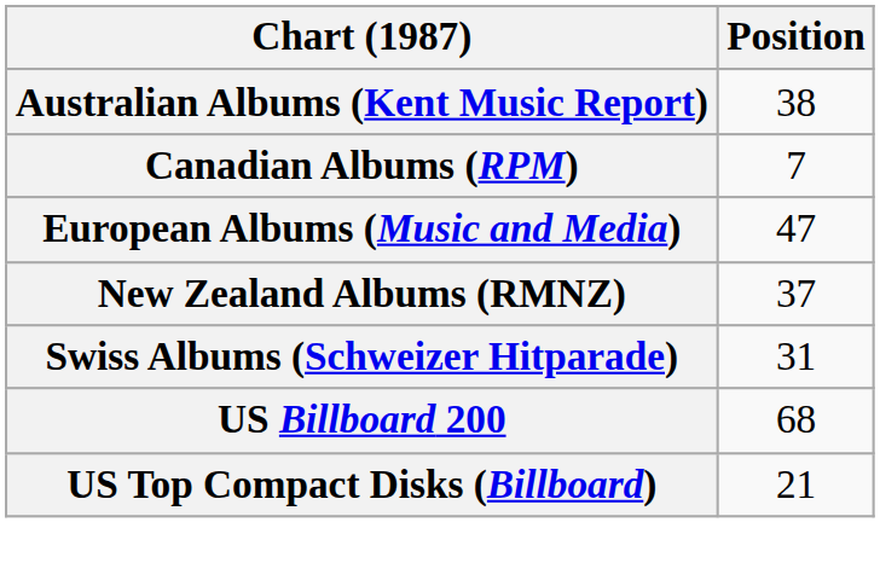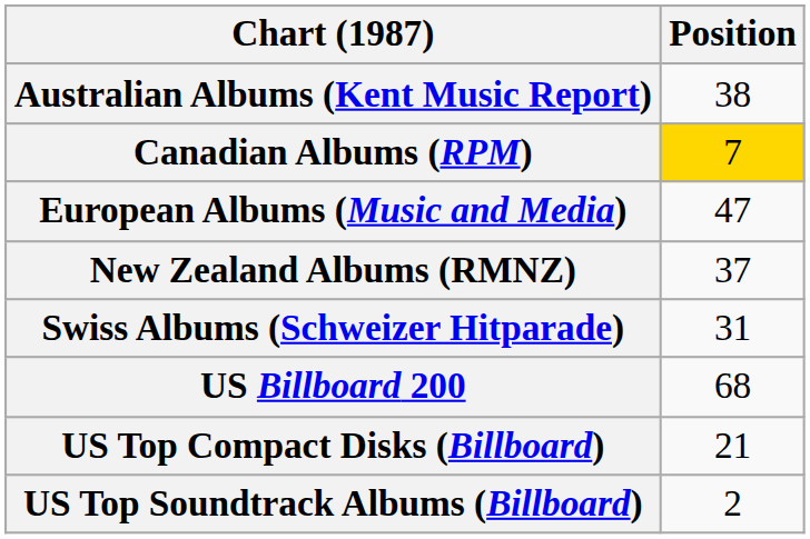Canadian Albums (RPM) | Position: no background -> gold background
+ row: US Top Soundtrack Albums (Billboard) | 2
